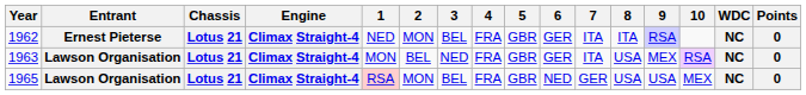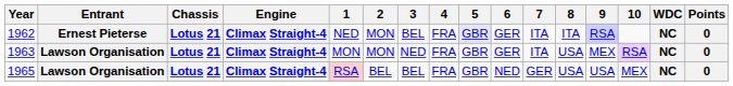1962 | 5: no background -> lavender background
1963 | 2: BEL -> MON
1965 | 2: MON -> BEL
